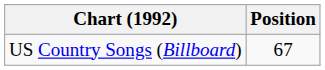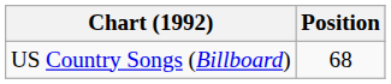US Country Songs (Billboard) | Position: 67 -> 68
